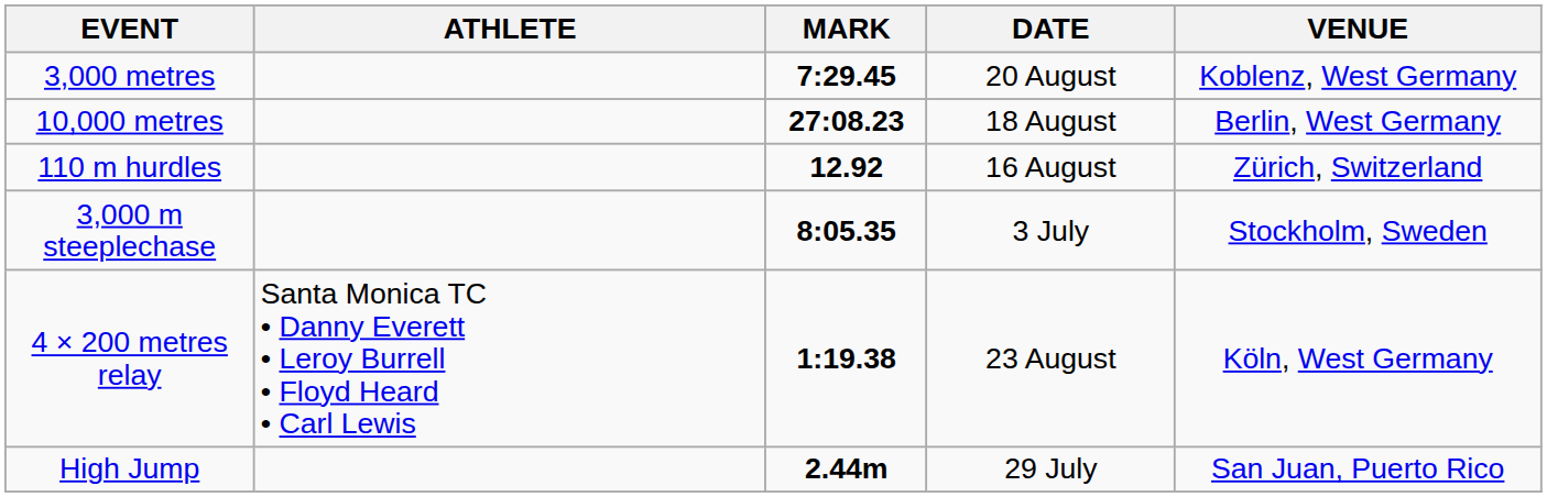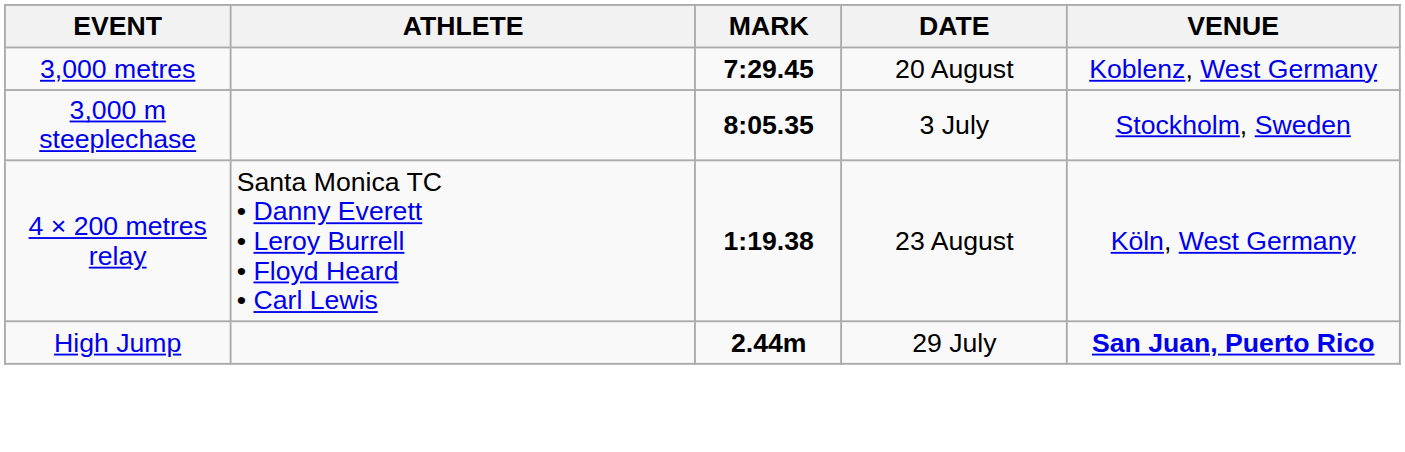- row: 10,000 metres | 27:08.23 | 18 August | Berlin, West Germany
- row: 110 m hurdles | 12.92 | 16 August | Zürich, Switzerland
High Jump | VENUE: normal -> bold
